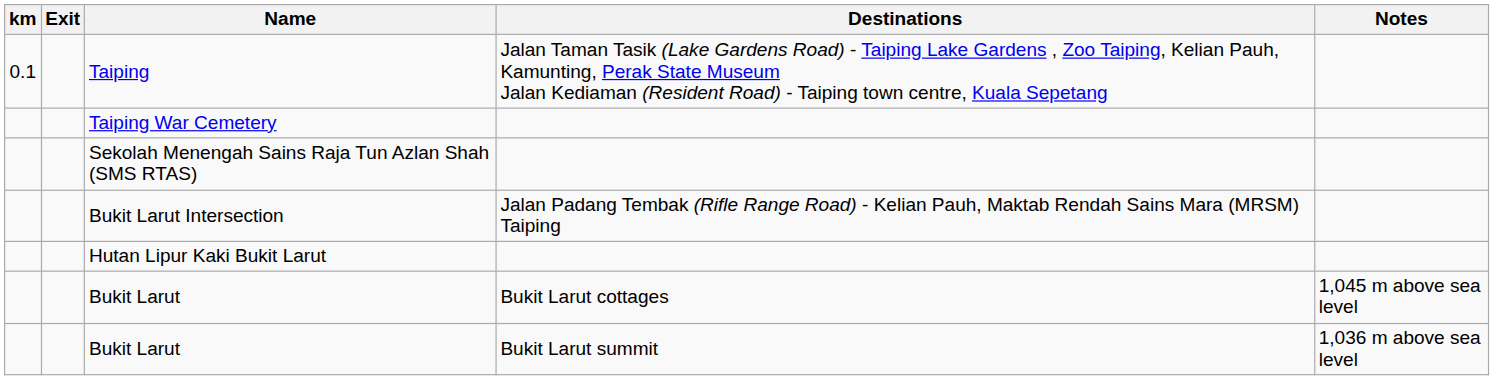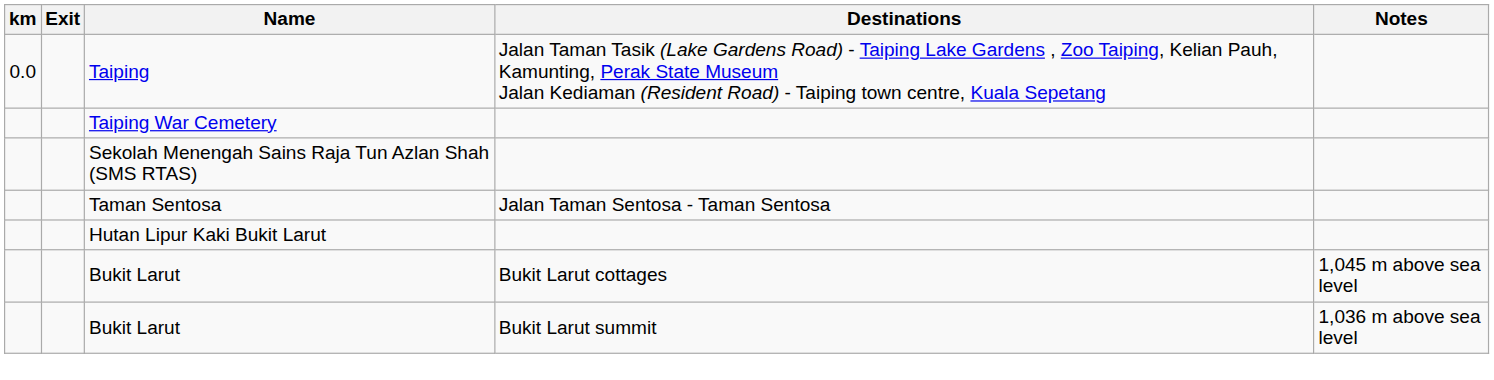Taiping | km: 0.1 -> 0.0
+ row: Taman Sentosa | Jalan Taman Sentosa - Taman Sentosa
- row: Bukit Larut Intersection | Jalan Padang Tembak (Rifle Range Road) - Kelian Pauh, Maktab Rendah Sains Mara (MRSM) Taiping
